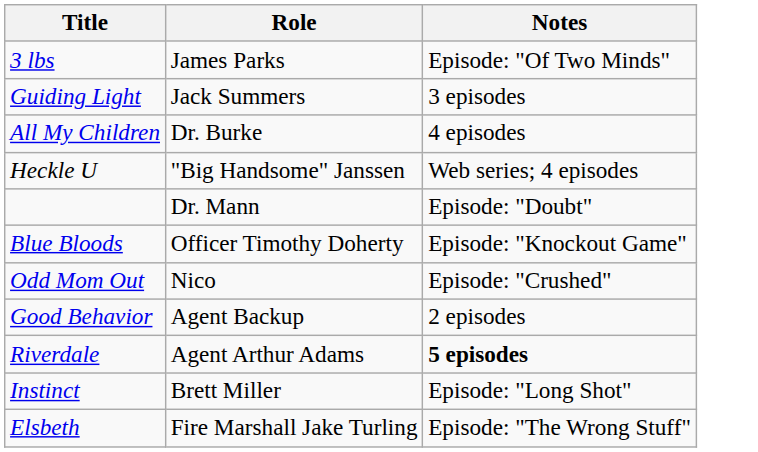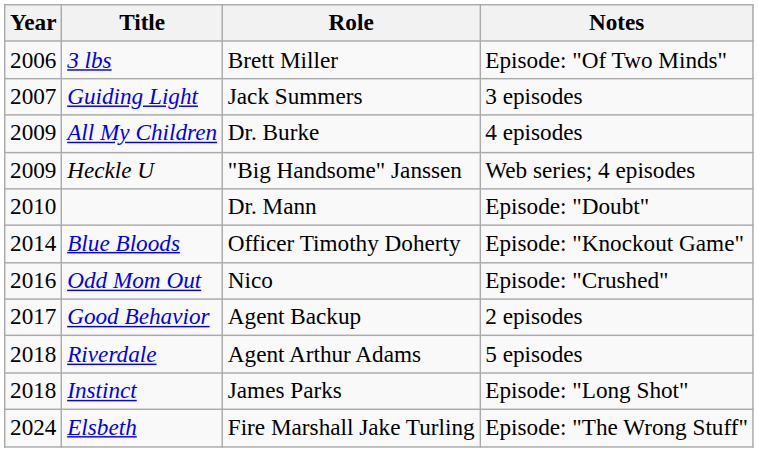+ column: Year | 2006 | 2007 | 2009 | 2009 | 2010 | 2014 | 2016 | 2017 | 2018 | 2018 | 2024
3 lbs | Role: James Parks -> Brett Miller
Riverdale | Notes: bold -> normal
Instinct | Role: Brett Miller -> James Parks
